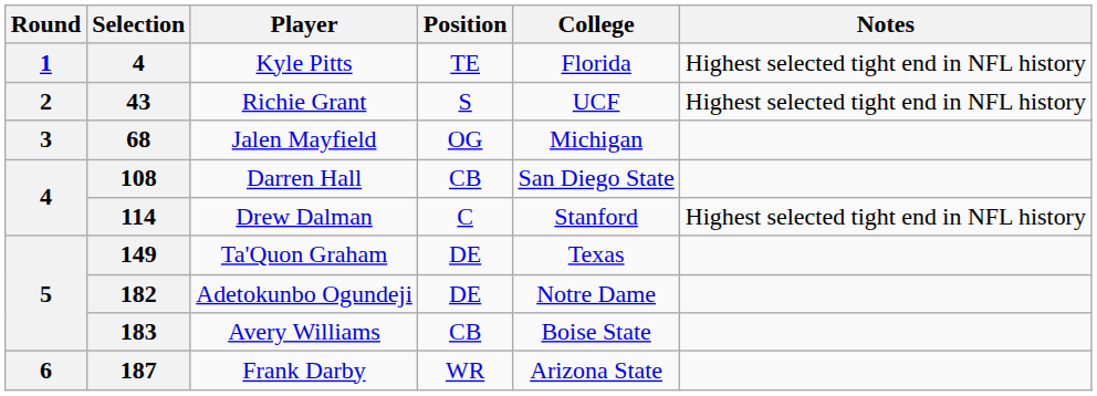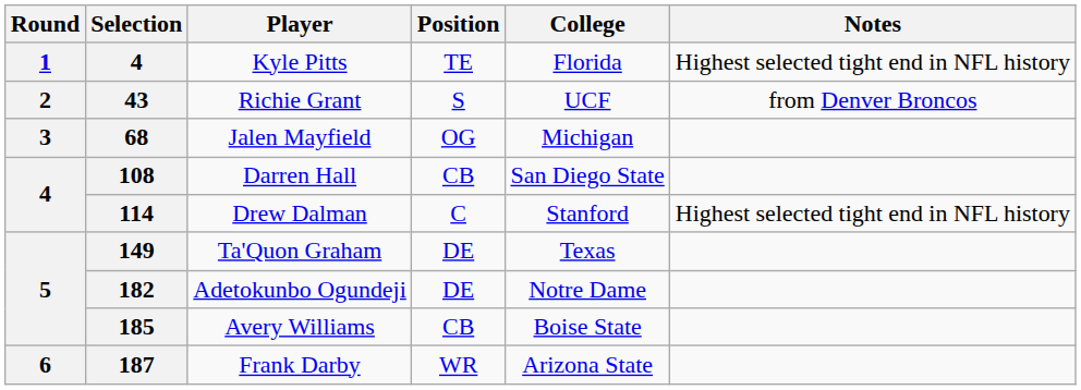Richie Grant | Notes: Highest selected tight end in NFL history -> from Denver Broncos
Avery Williams | Selection: 183 -> 185
